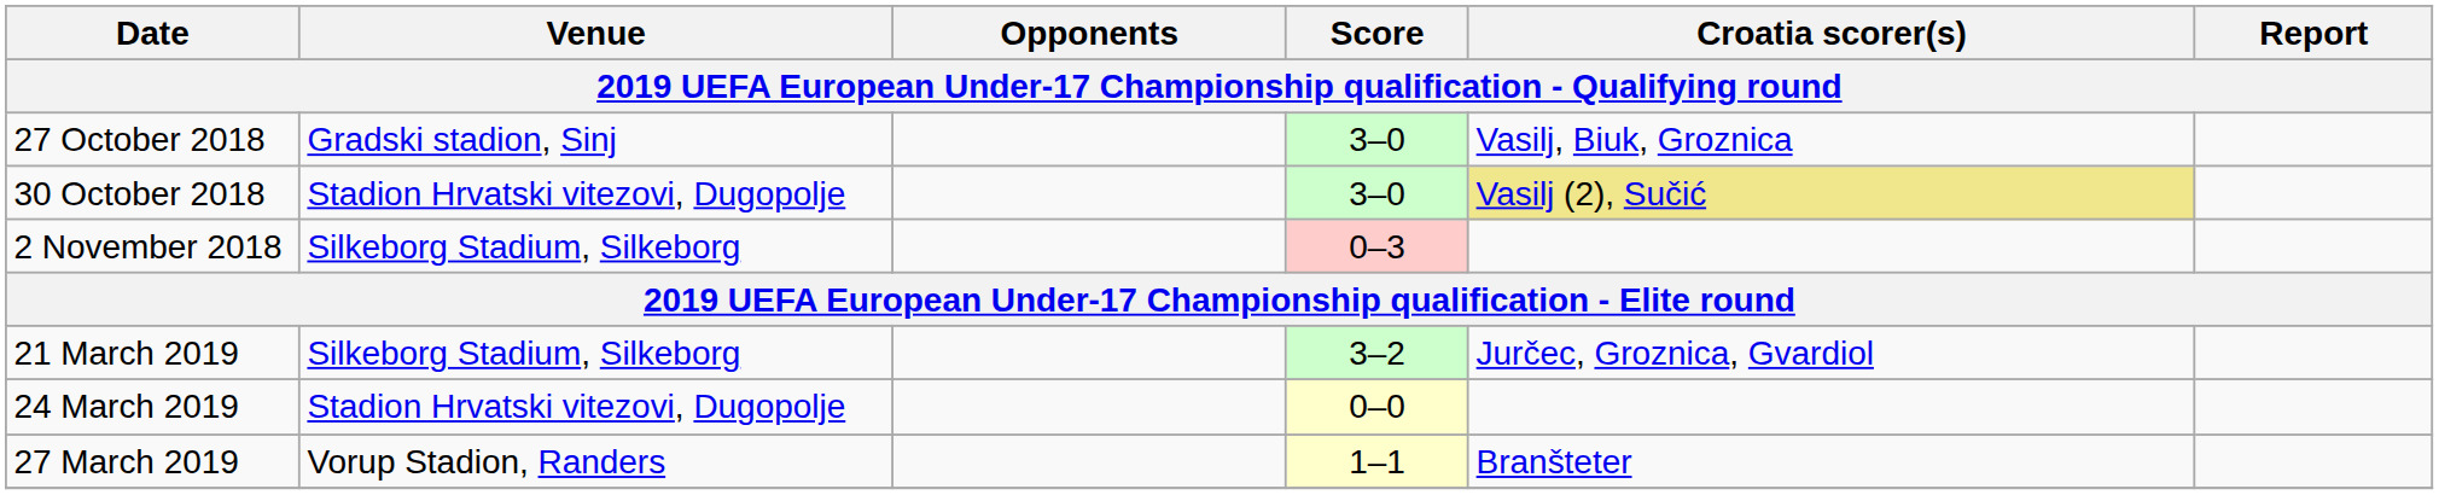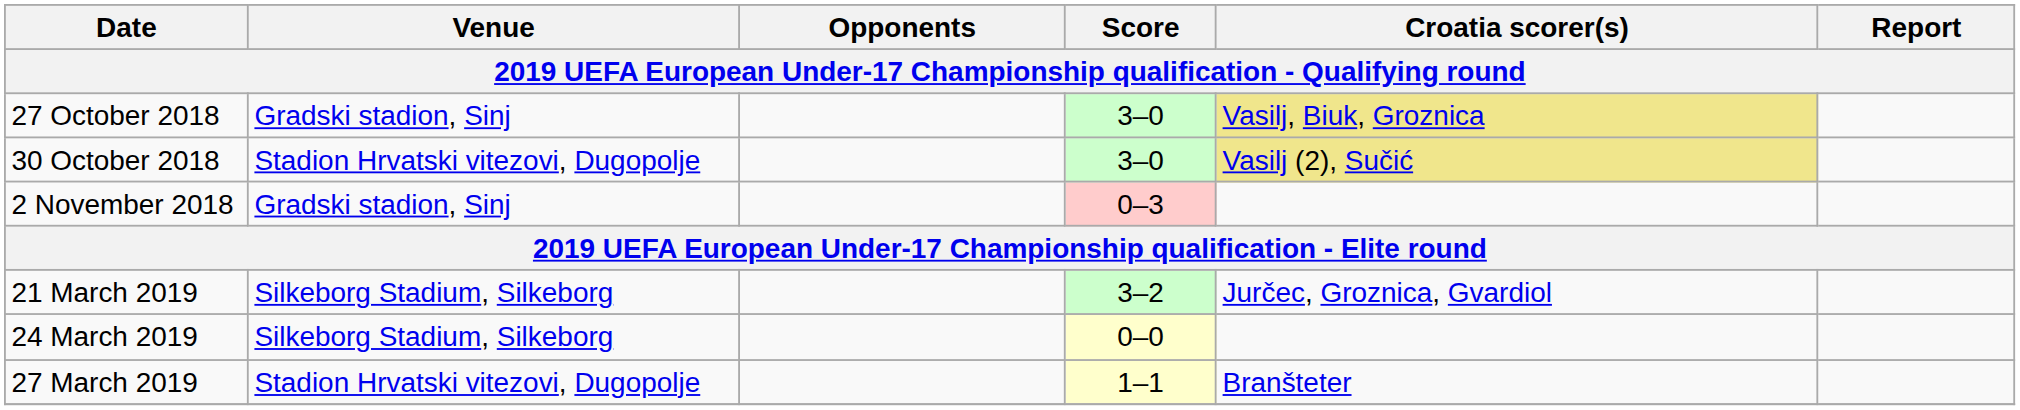27 October 2018 | Croatia scorer(s): no background -> khaki background
2 November 2018 | Venue: Silkeborg Stadium, Silkeborg -> Gradski stadion, Sinj
24 March 2019 | Venue: Stadion Hrvatski vitezovi, Dugopolje -> Silkeborg Stadium, Silkeborg
27 March 2019 | Venue: Vorup Stadion, Randers -> Stadion Hrvatski vitezovi, Dugopolje
